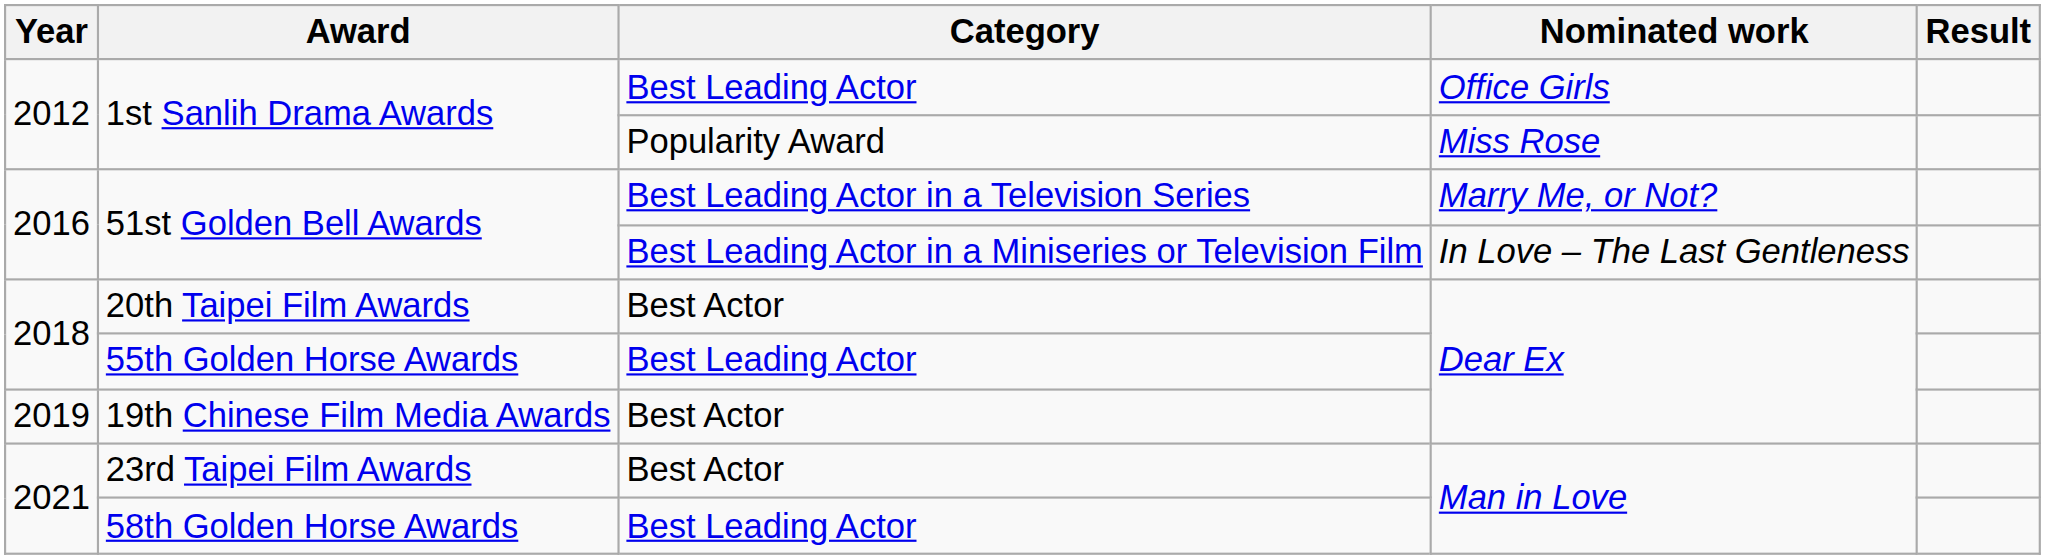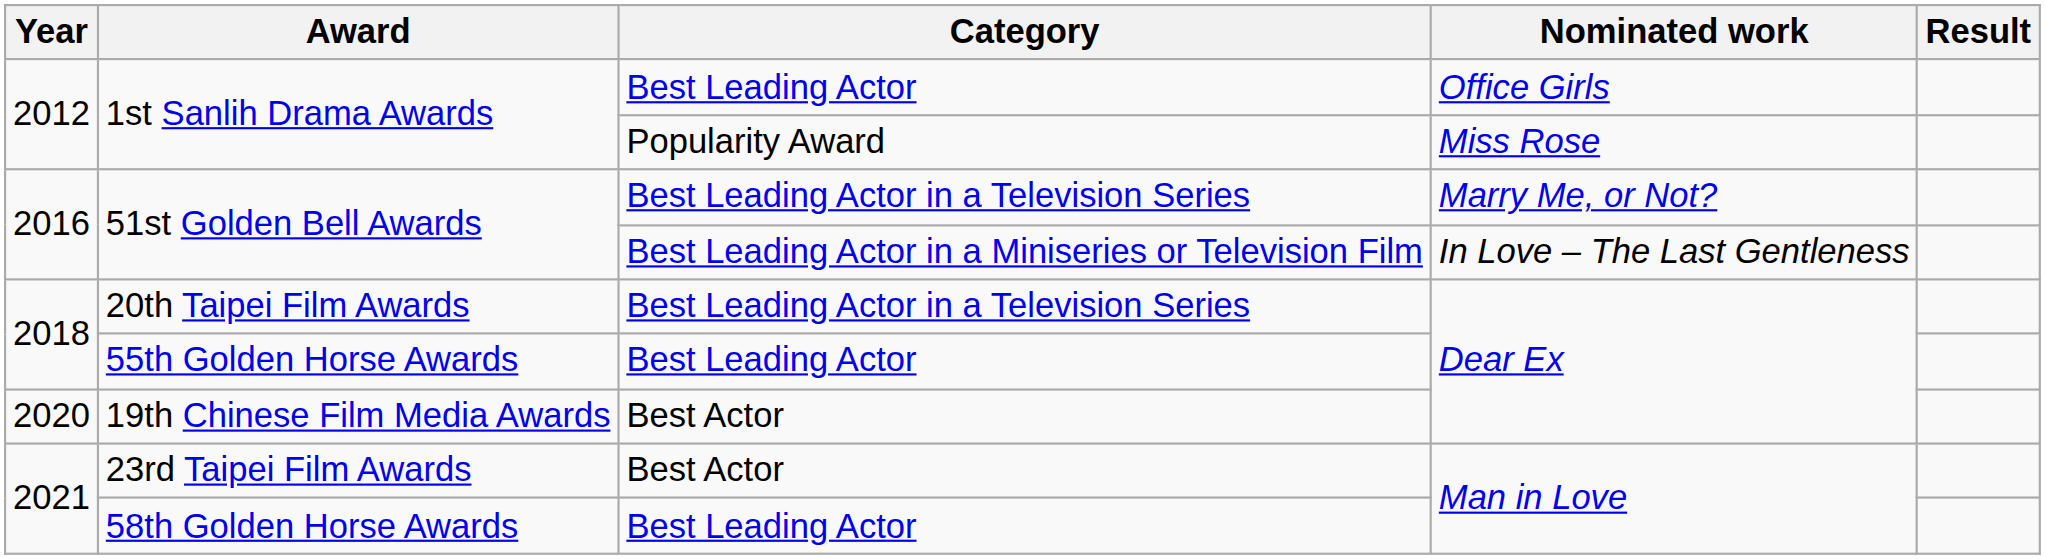20th Taipei Film Awards | Category: Best Actor -> Best Leading Actor in a Television Series
19th Chinese Film Media Awards | Year: 2019 -> 2020
